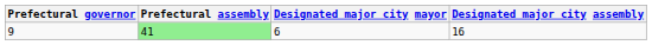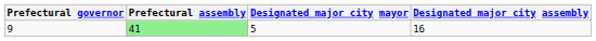9 | Designated major city mayor: 6 -> 5
